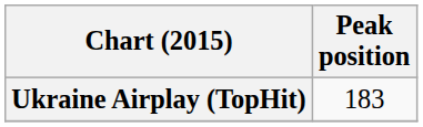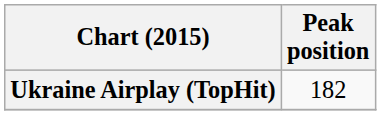Ukraine Airplay (TopHit) | Peak position: 183 -> 182
